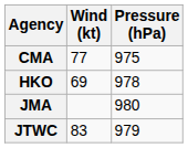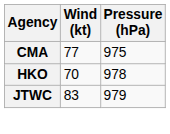HKO | Wind (kt): 69 -> 70
- row: JMA | 980
